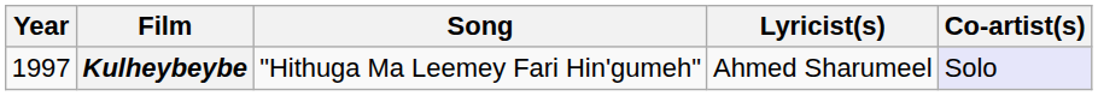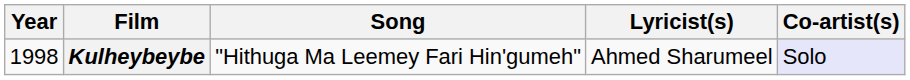Kulheybeybe | Year: 1997 -> 1998
